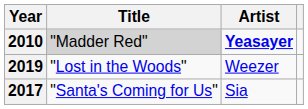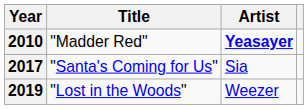2010 | Title: lightgrey background -> no background
rows swapped: 2017 <-> 2019
